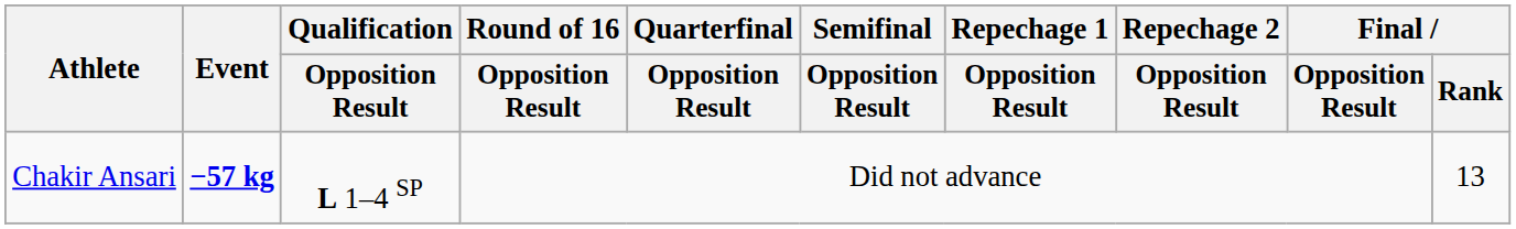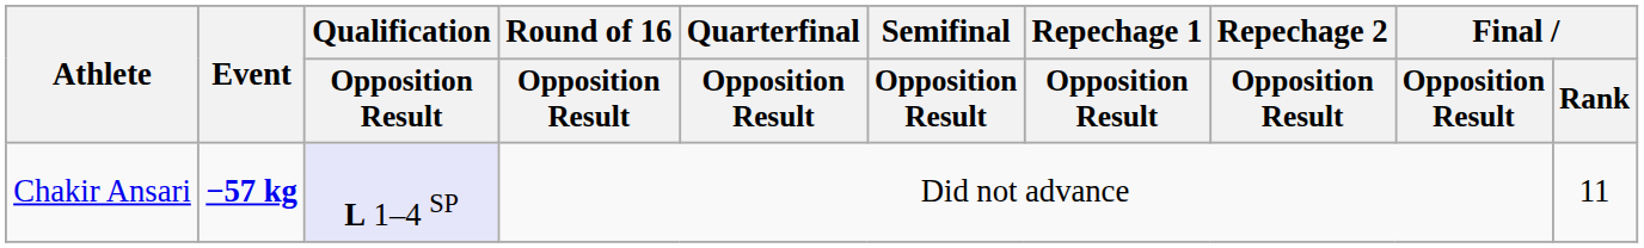Chakir Ansari | Qualification / Opposition Result: no background -> lavender background
Chakir Ansari | Final / Rank: 13 -> 11
